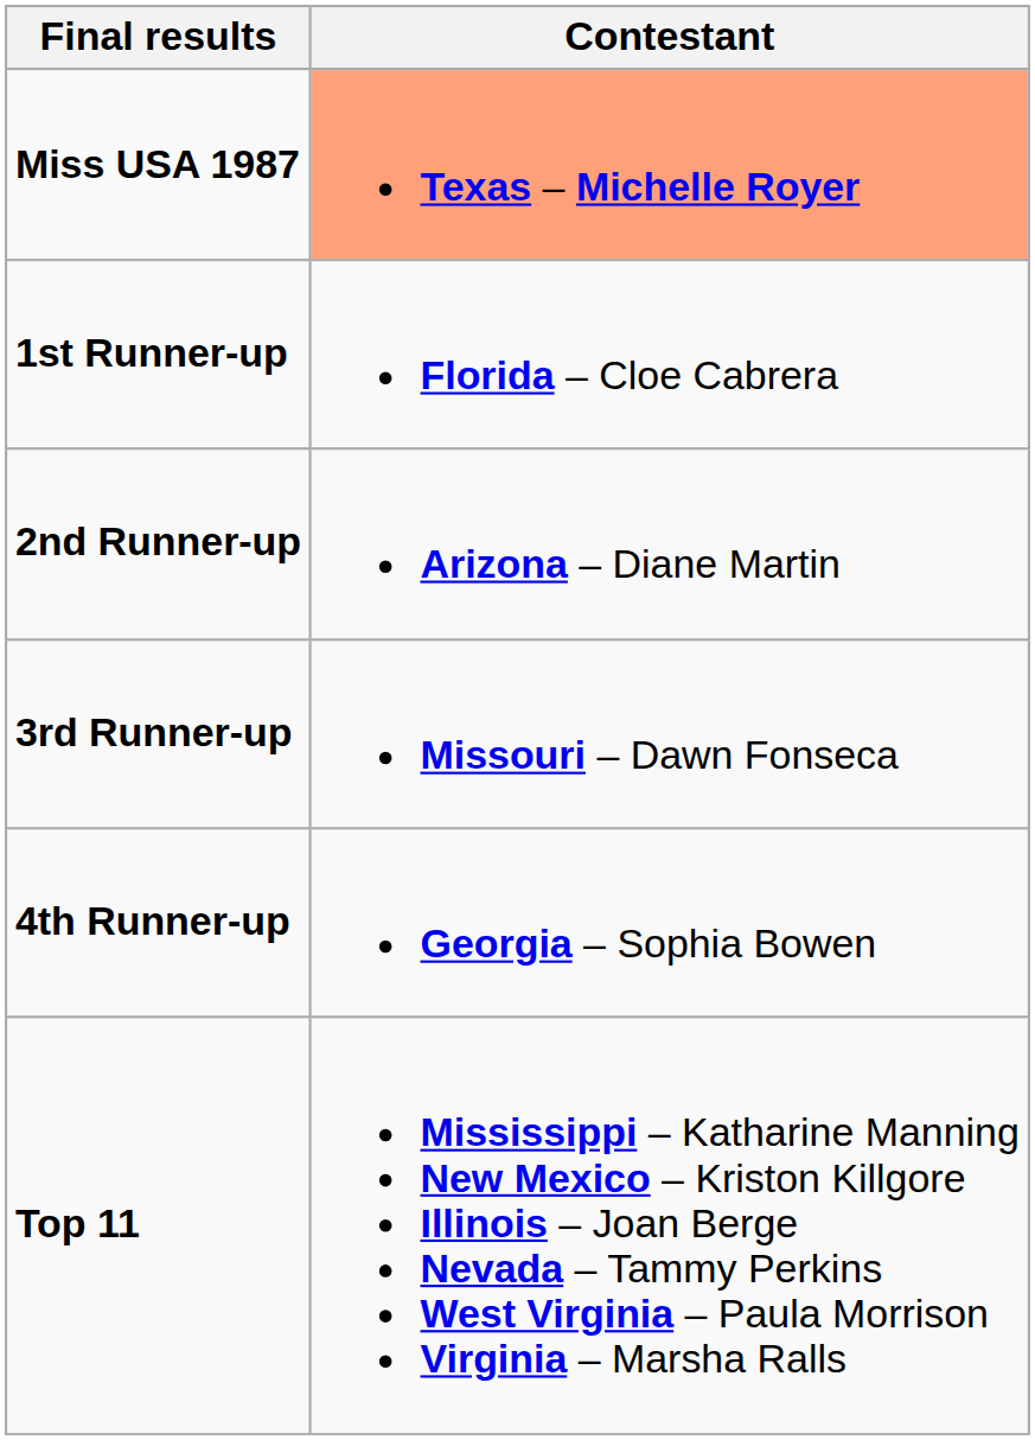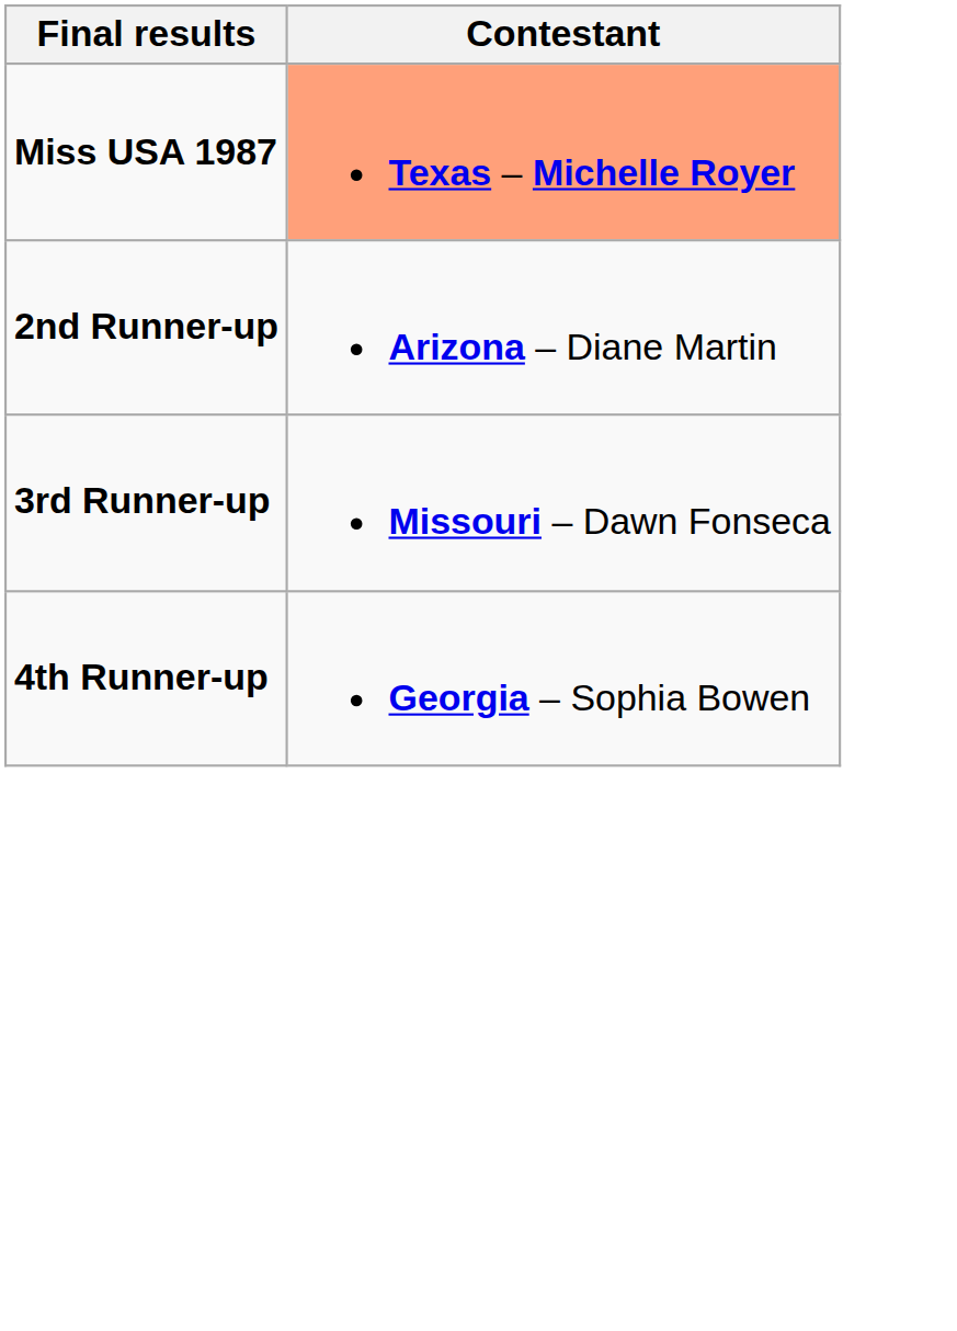- row: 1st Runner-up | Florida – Cloe Cabrera
- row: Top 11 | Mississippi – Katharine Manning New Mexico – Kriston Killgore Illinois – Joan Berge Nevada – Tammy Perkins West Virginia – Paula Morrison Virginia – Marsha Ralls
